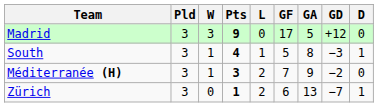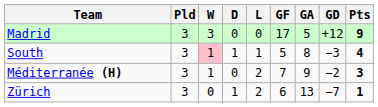columns swapped: D <-> Pts
South | W: no background -> pink background
